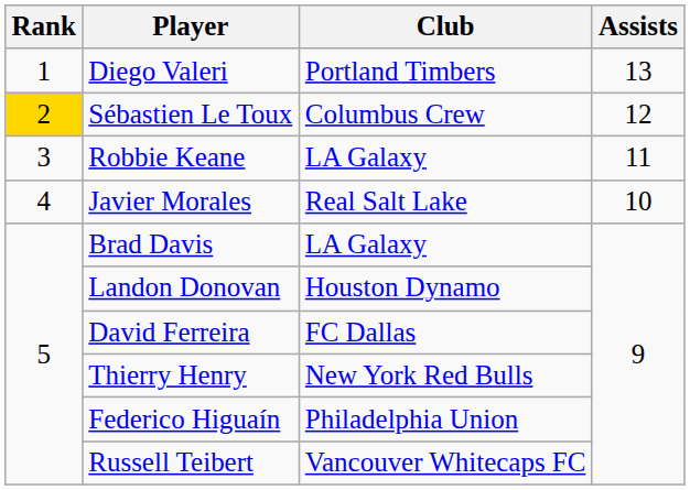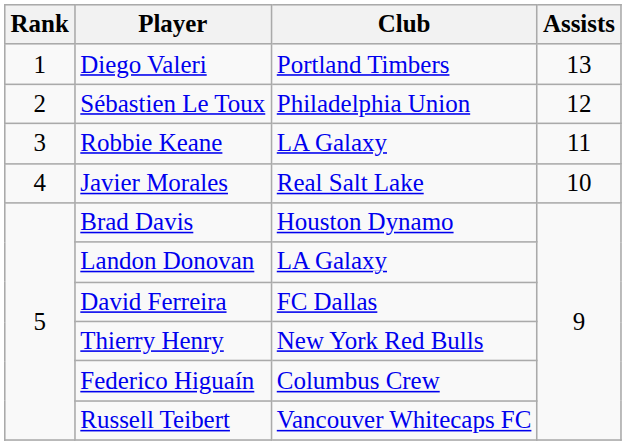Sébastien Le Toux | Rank: gold background -> no background
Sébastien Le Toux | Club: Columbus Crew -> Philadelphia Union
Brad Davis | Club: LA Galaxy -> Houston Dynamo
Landon Donovan | Club: Houston Dynamo -> LA Galaxy
Federico Higuaín | Club: Philadelphia Union -> Columbus Crew
